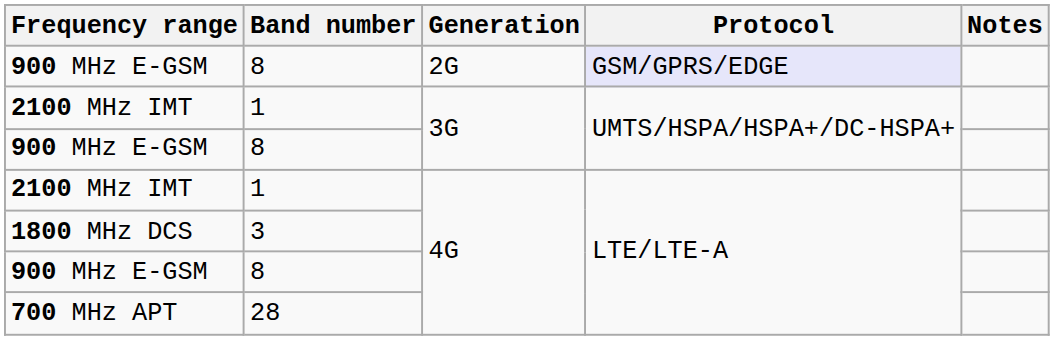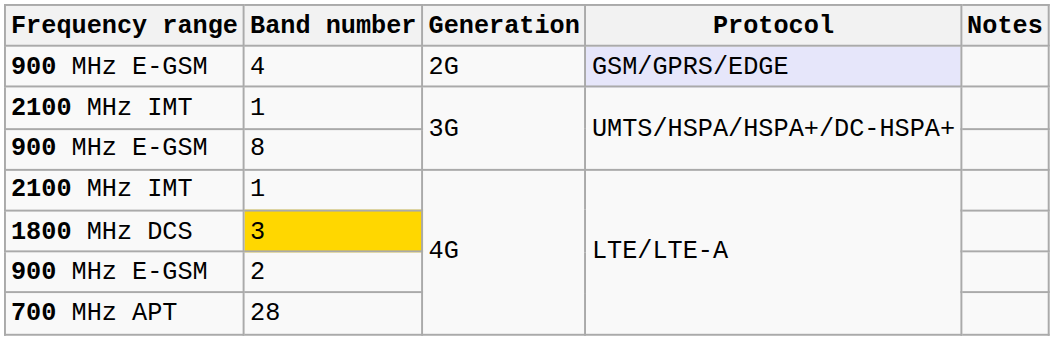900 MHz E-GSM / 2G | Band number: 8 -> 4
1800 MHz DCS | Band number: no background -> gold background
900 MHz E-GSM / 4G | Band number: 8 -> 2
